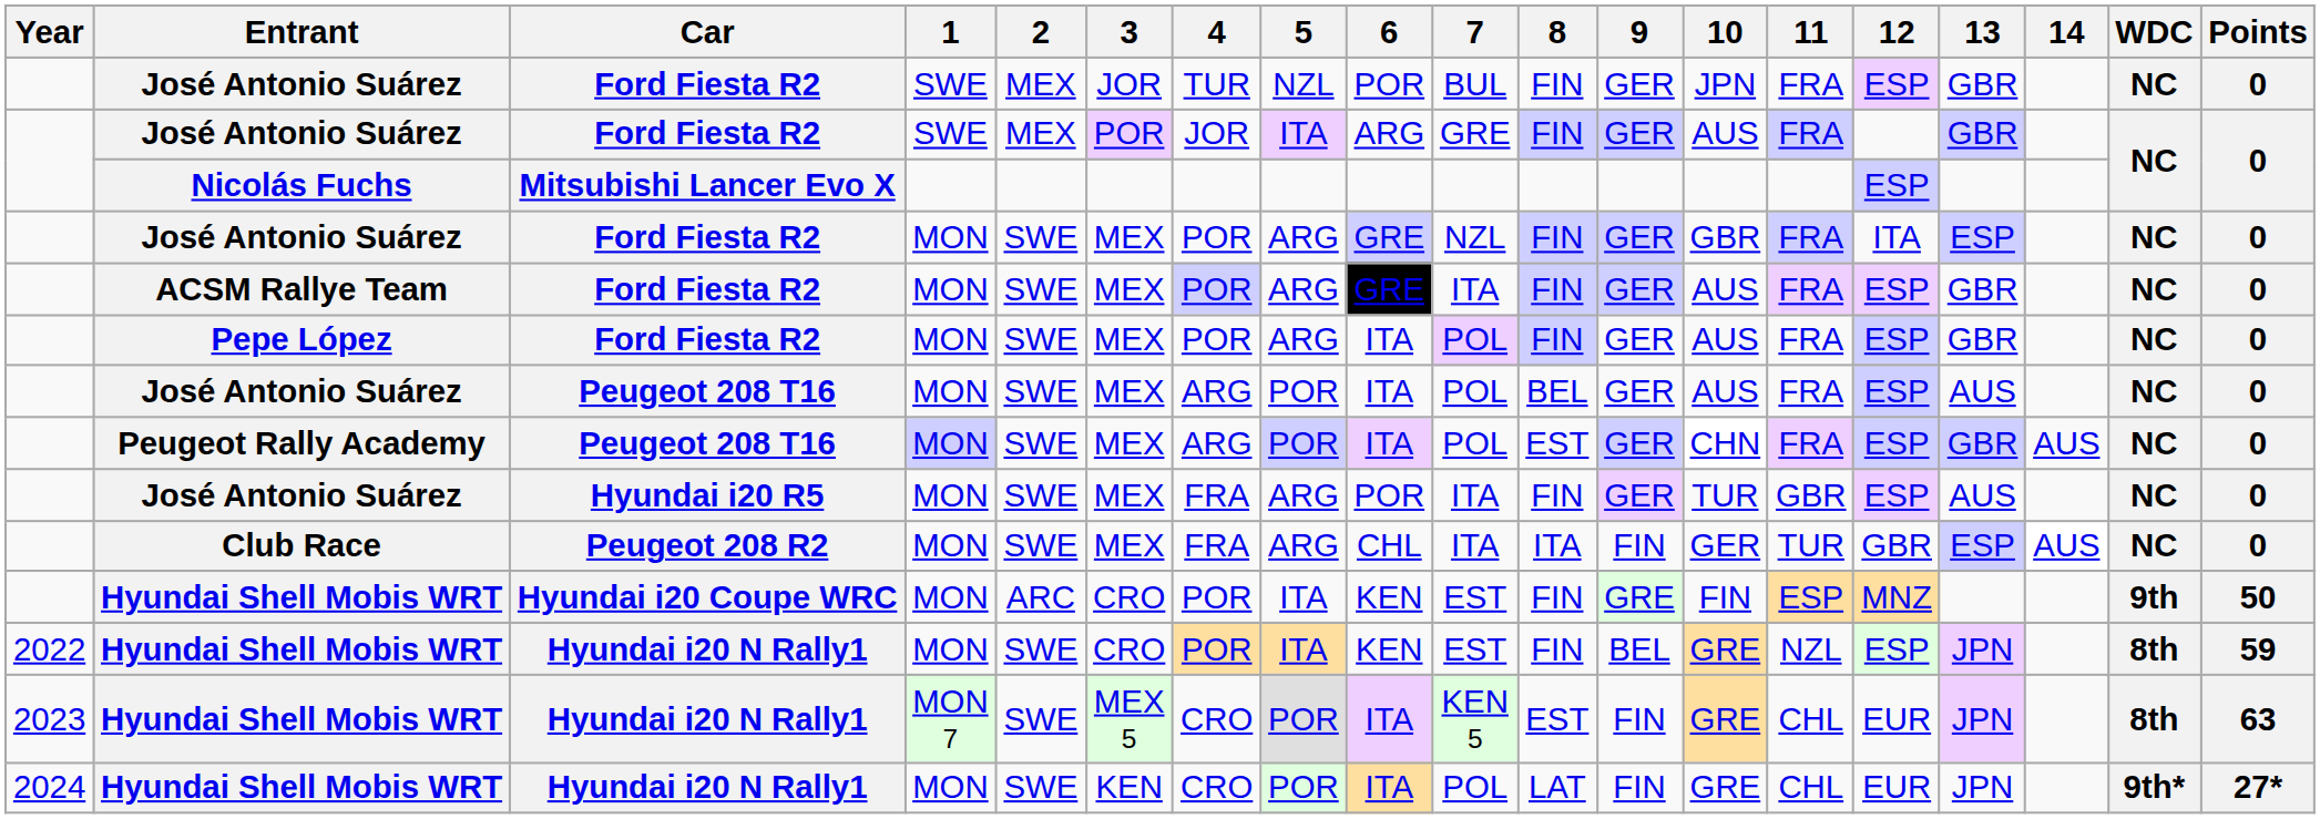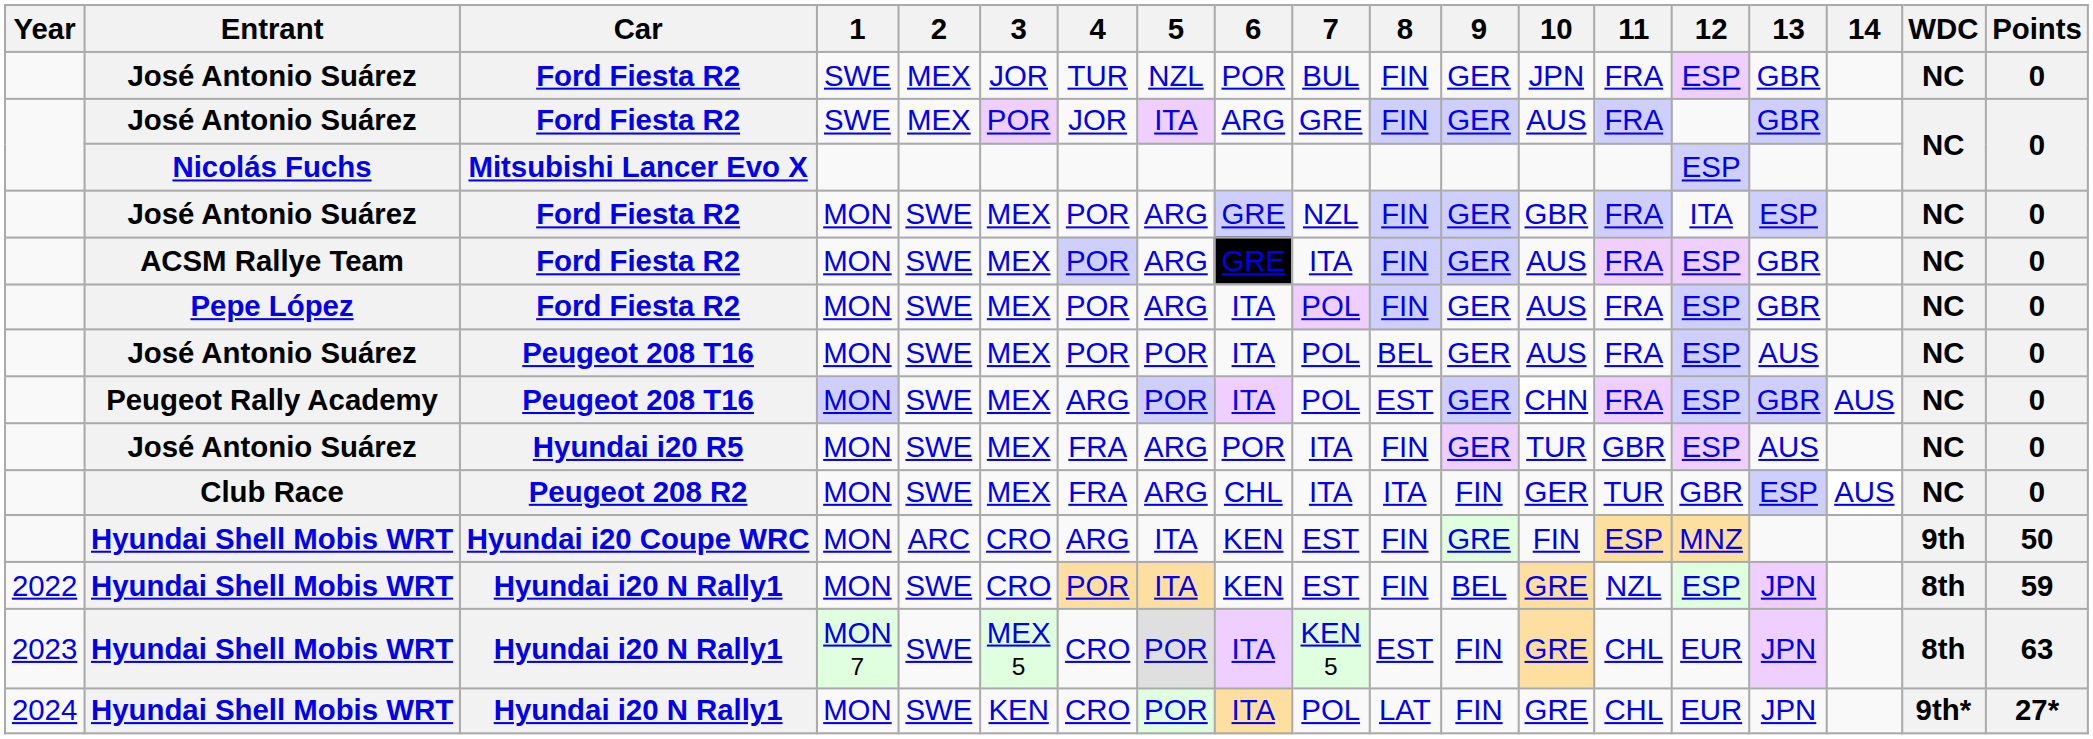José Antonio Suárez / Peugeot 208 T16 | 4: ARG -> POR
Hyundai Shell Mobis WRT / Hyundai i20 Coupe WRC | 4: POR -> ARG
